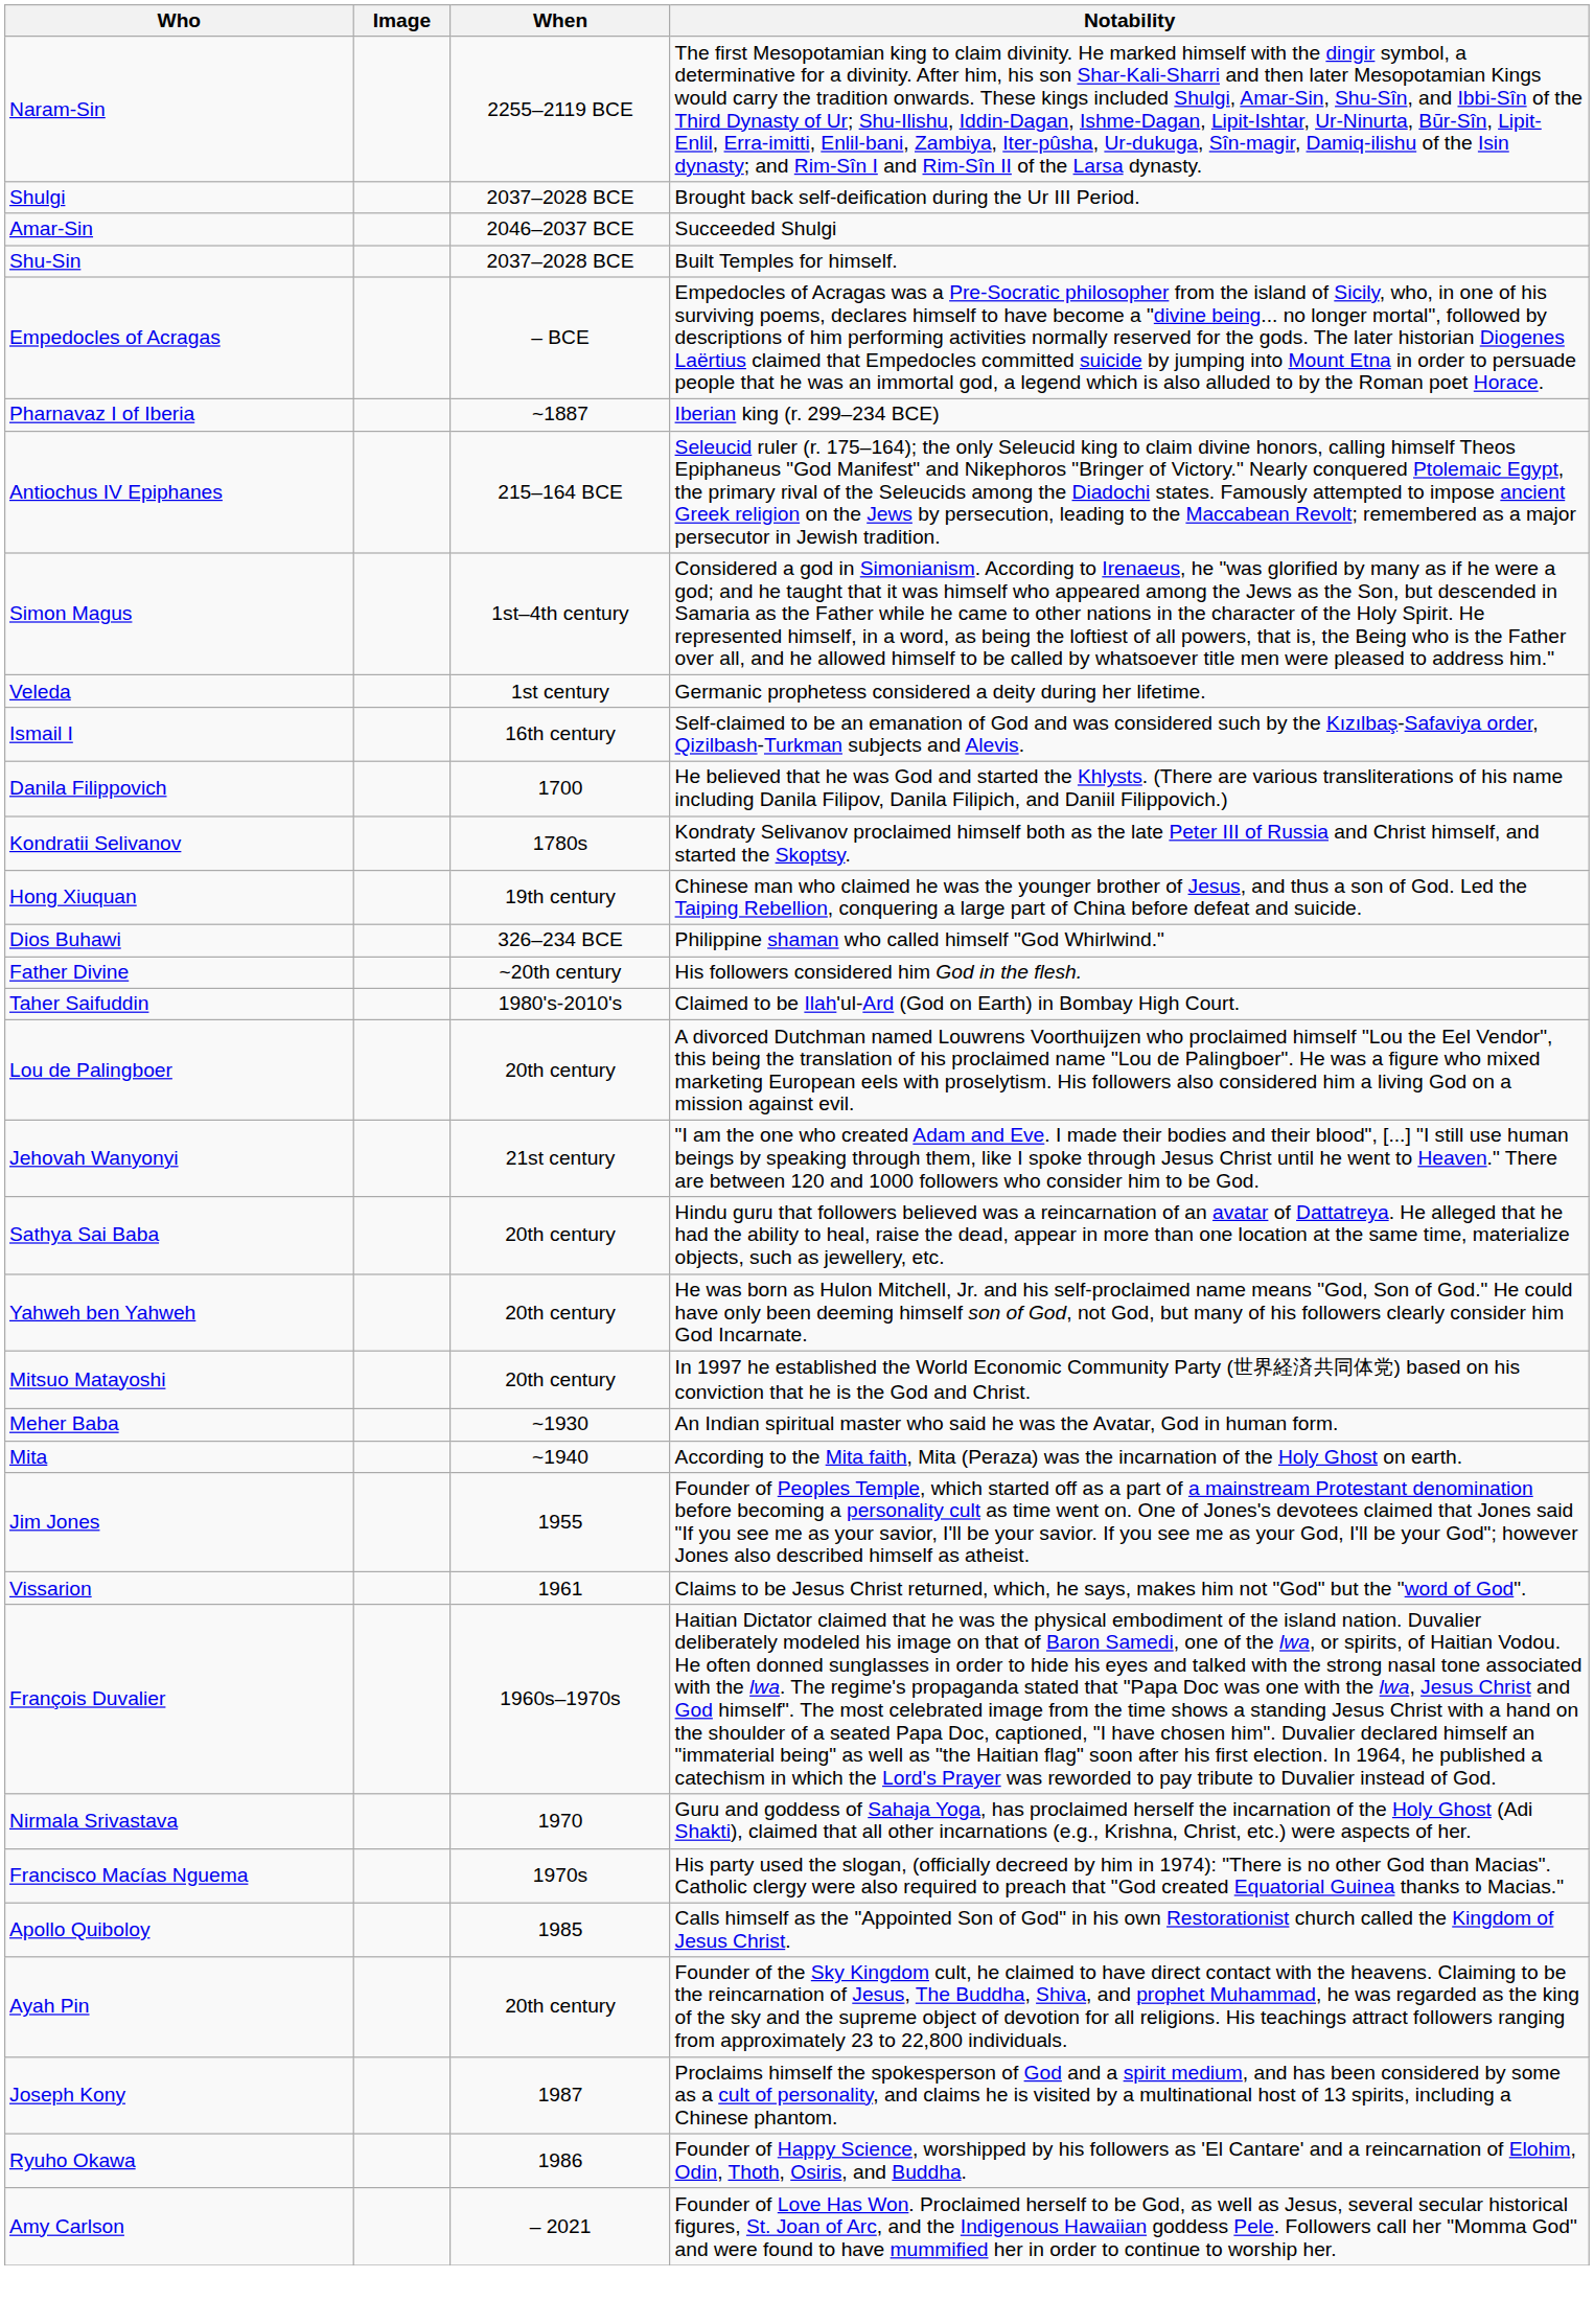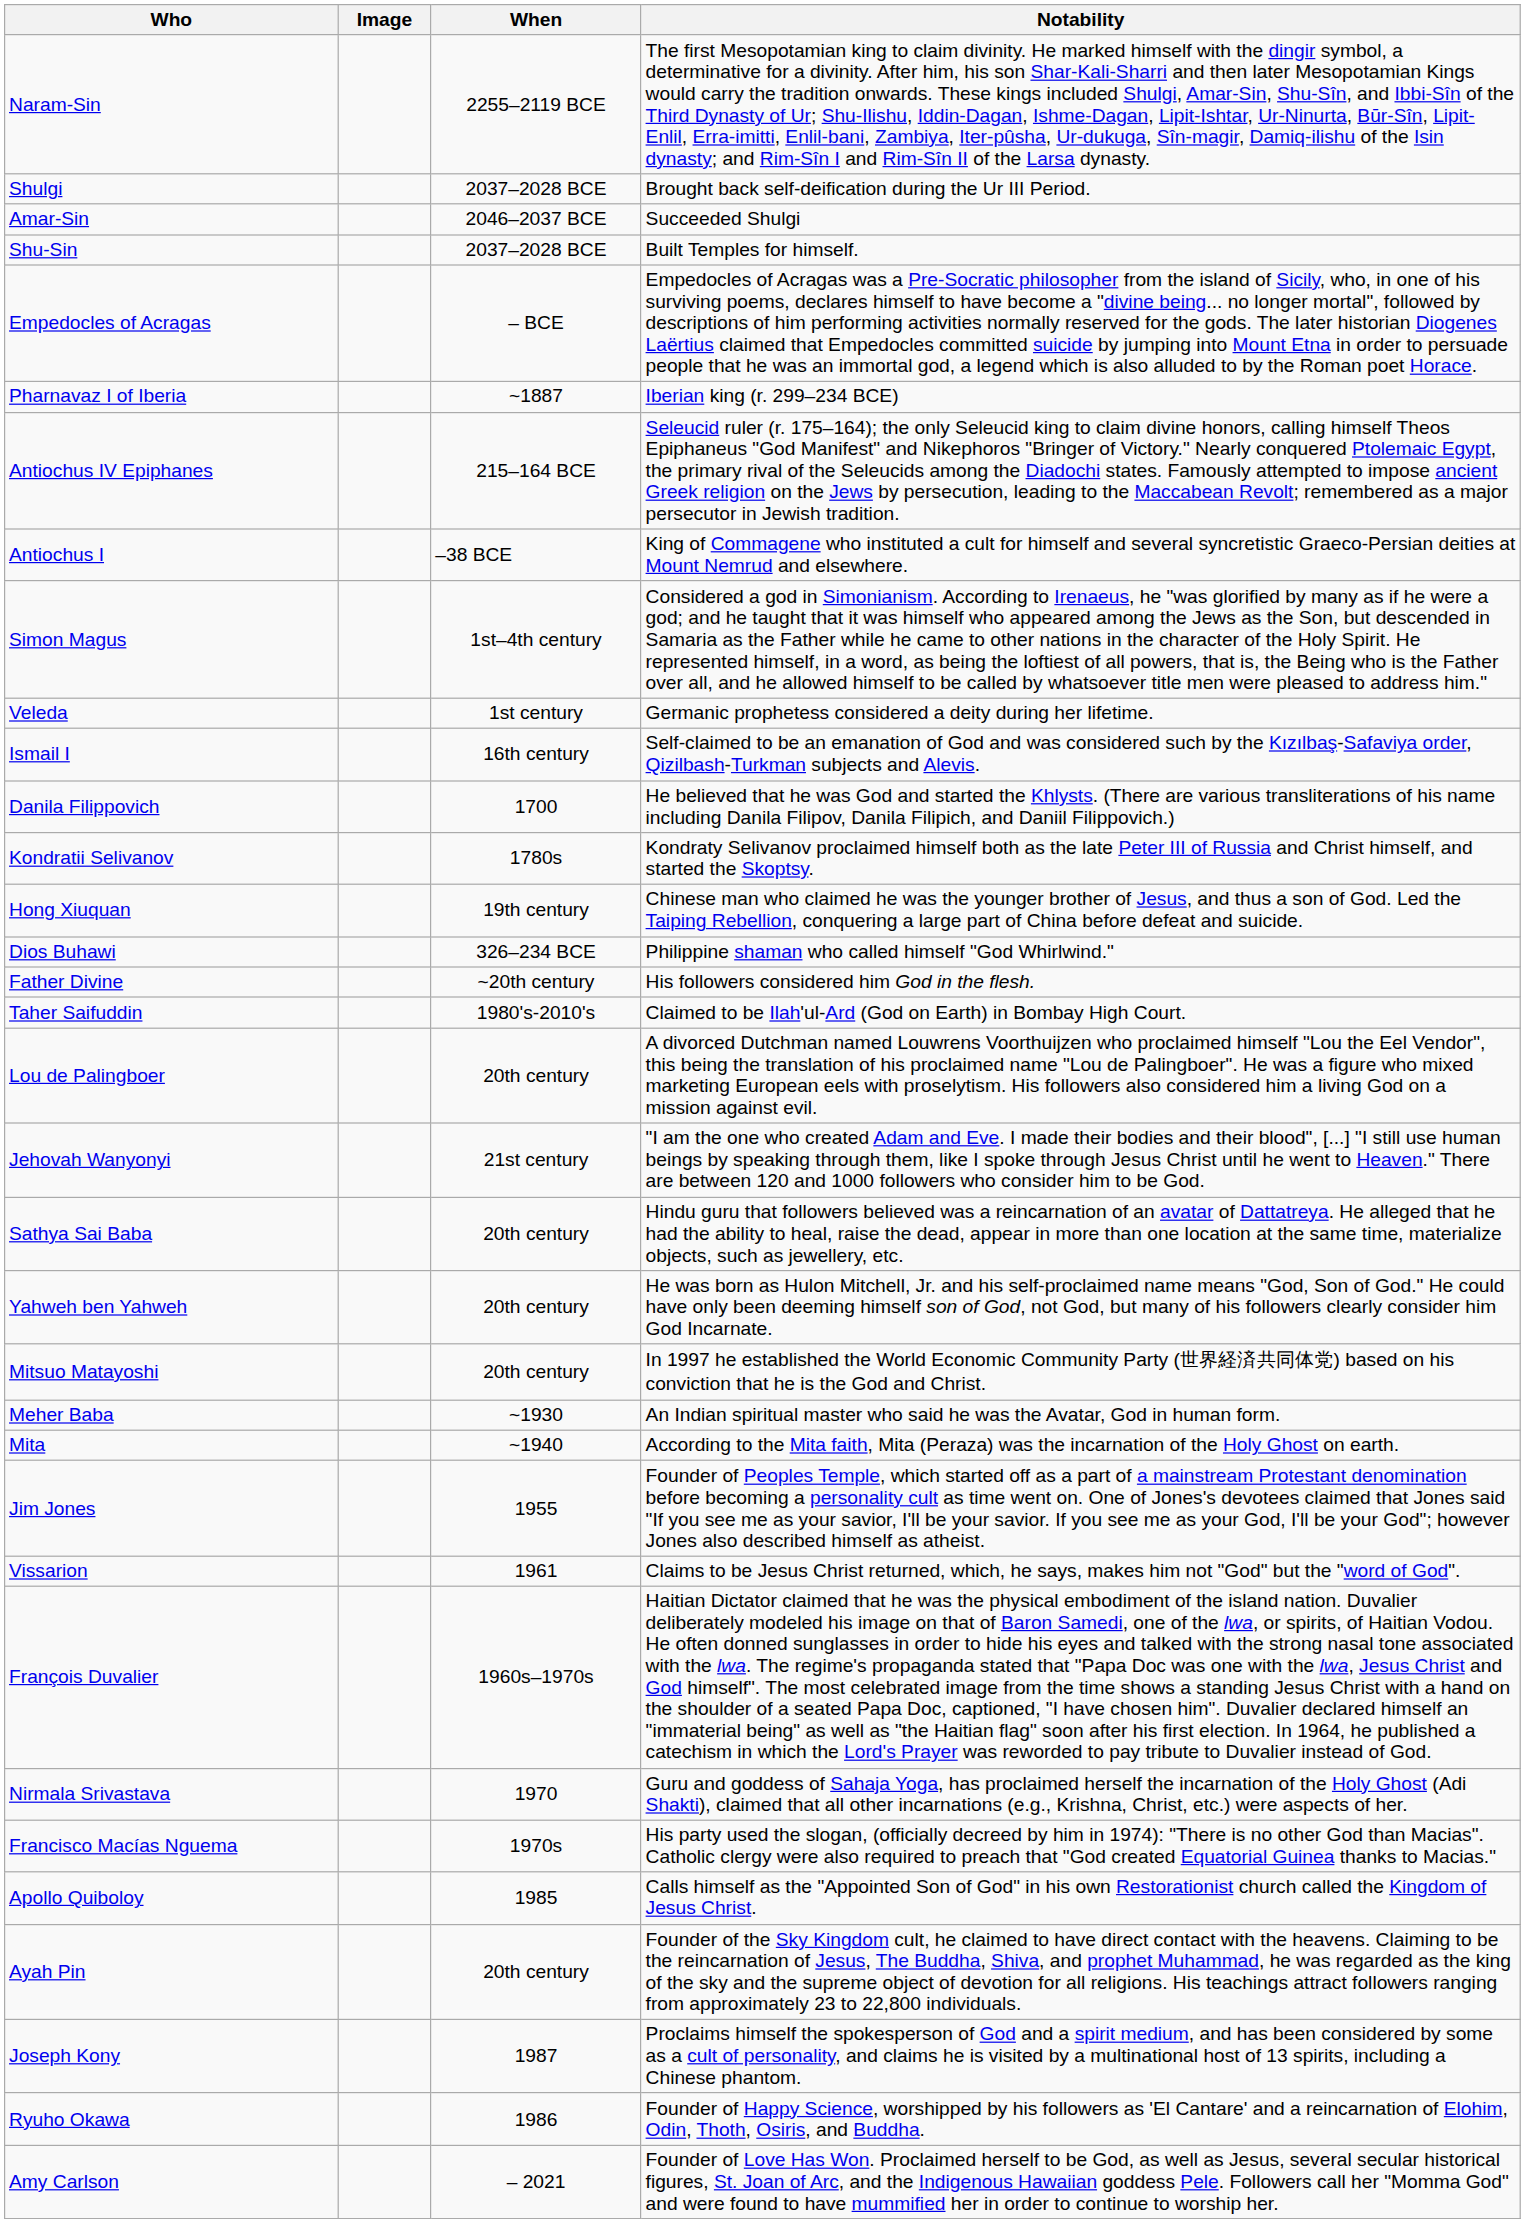+ row: Antiochus I | –38 BCE | King of Commagene who instituted a cult for himself and several syncretistic Graeco-Persian deities at Mount Nemrud and elsewhere.
